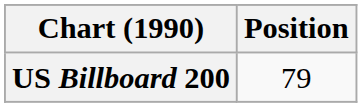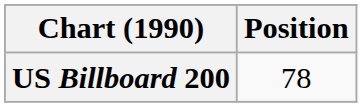US Billboard 200 | Position: 79 -> 78
